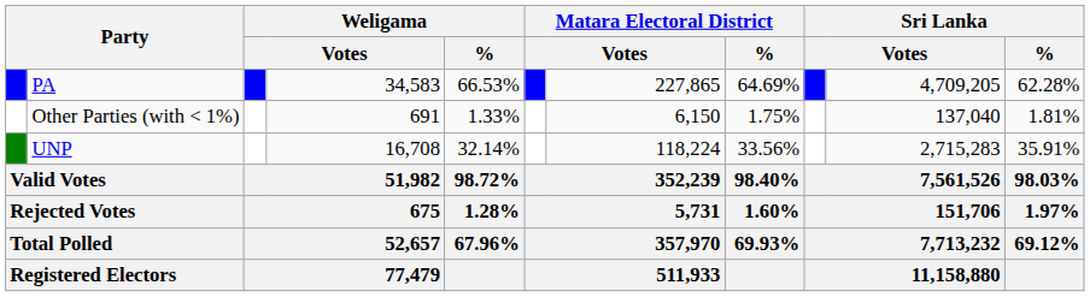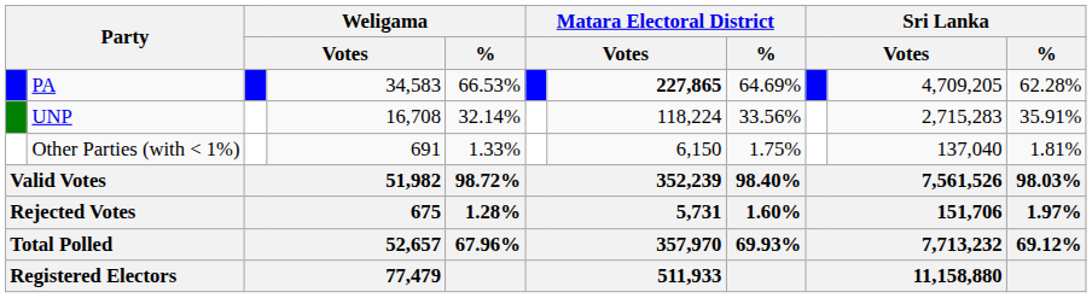PA | column 7: normal -> bold
rows swapped: UNP <-> Other Parties (with < 1%)
